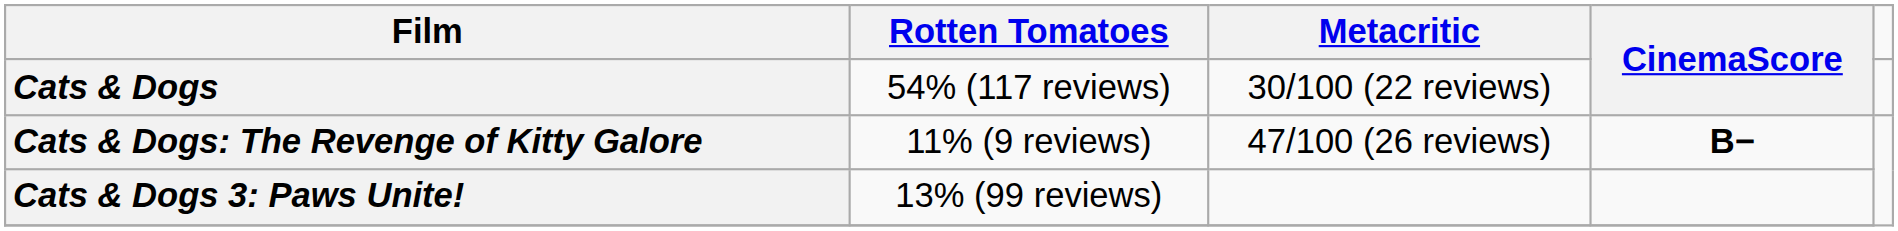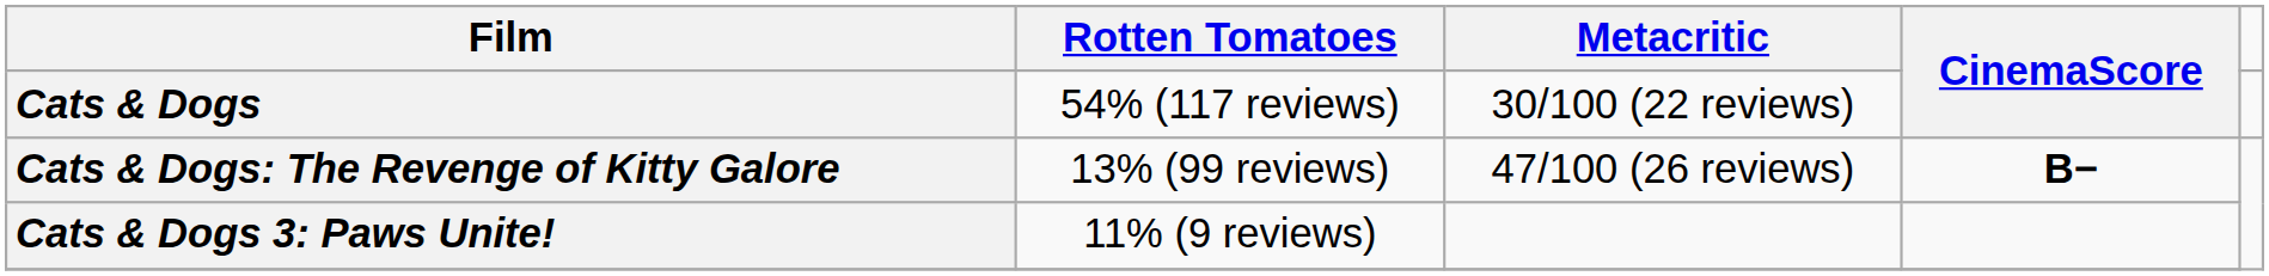Cats & Dogs: The Revenge of Kitty Galore | Rotten Tomatoes: 11% (9 reviews) -> 13% (99 reviews)
Cats & Dogs 3: Paws Unite! | Rotten Tomatoes: 13% (99 reviews) -> 11% (9 reviews)
